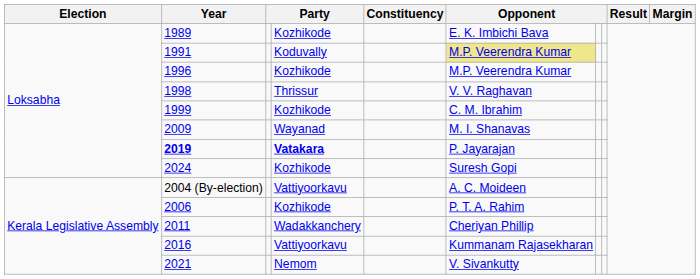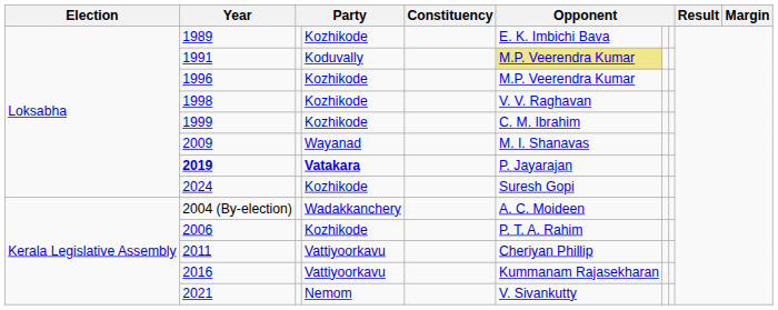1998 | column 4: Thrissur -> Kozhikode
2004 (By-election) | column 4: Vattiyoorkavu -> Wadakkanchery
2011 | column 4: Wadakkanchery -> Vattiyoorkavu
